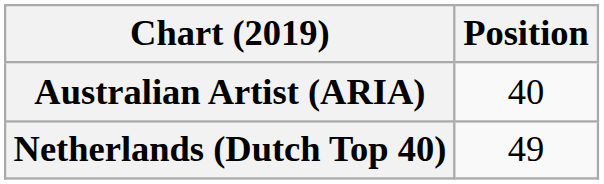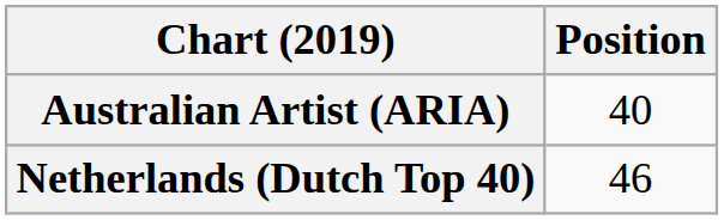Netherlands (Dutch Top 40) | Position: 49 -> 46
